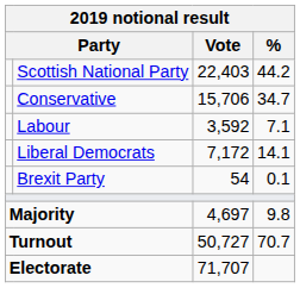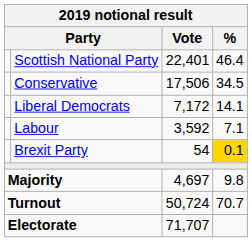Scottish National Party | Vote: 22,403 -> 22,401
Scottish National Party | %: 44.2 -> 46.4
Conservative | Vote: 15,706 -> 17,506
Conservative | %: 34.7 -> 34.5
rows swapped: Liberal Democrats <-> Labour
Brexit Party | %: no background -> gold background
Turnout | Vote: 50,727 -> 50,724
